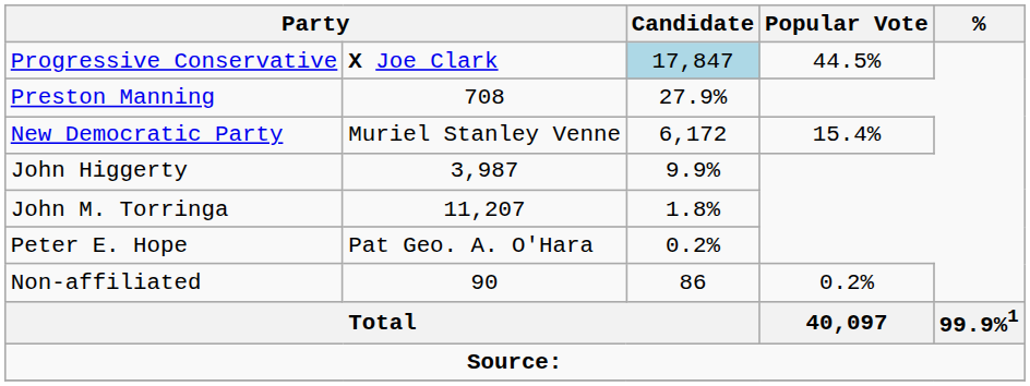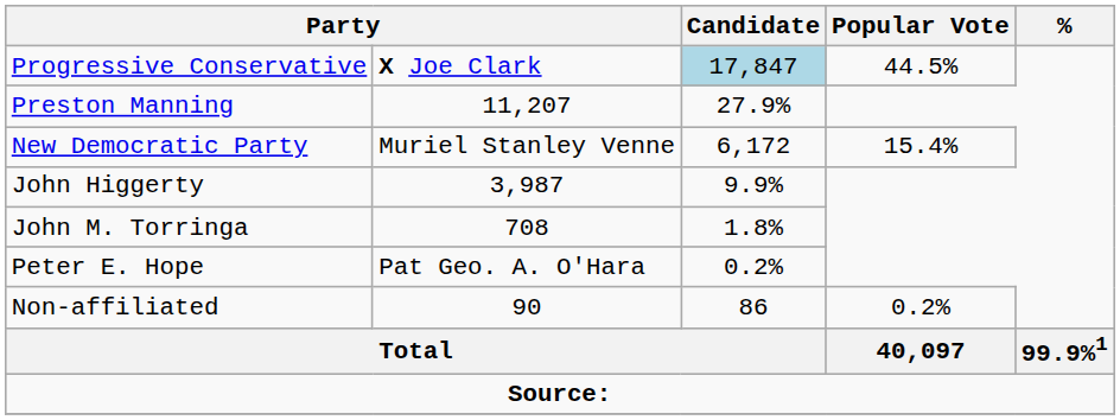Preston Manning | column 2: 708 -> 11,207
John M. Torringa | column 2: 11,207 -> 708
